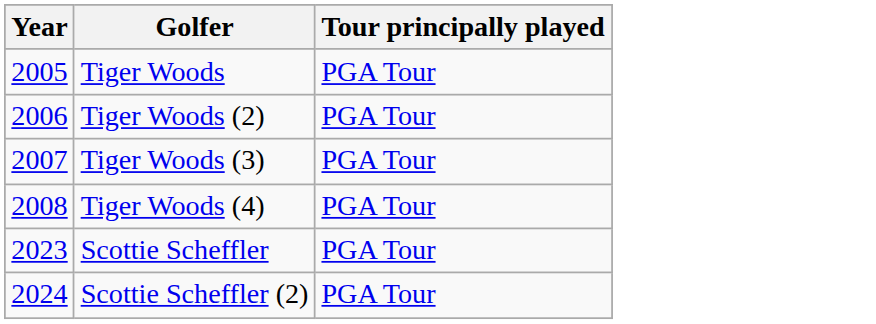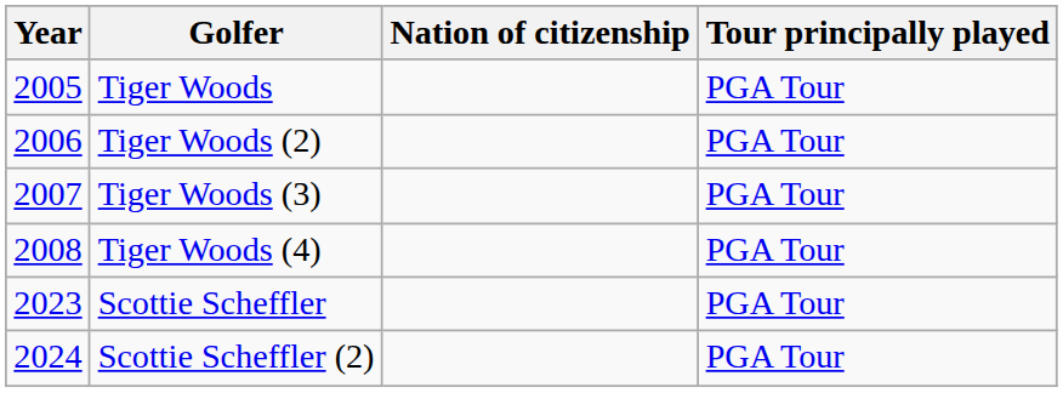+ column: Nation of citizenship
